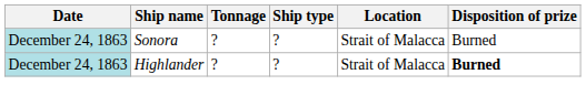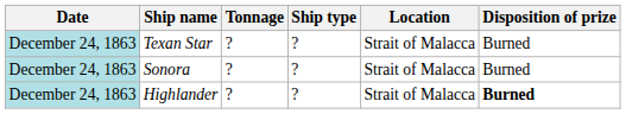+ row: December 24, 1863 | Texan Star | ? | ? | Strait of Malacca | Burned
